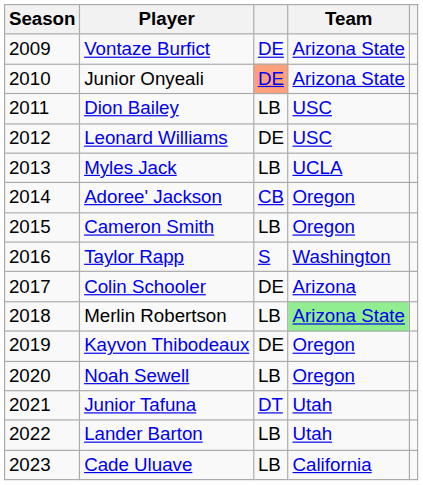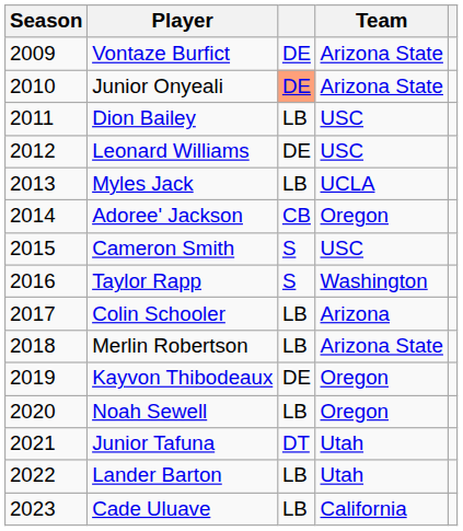Cameron Smith | column 3: LB -> S
Cameron Smith | Team: Oregon -> USC
Colin Schooler | column 3: DE -> LB
Merlin Robertson | Team: lightgreen background -> no background
